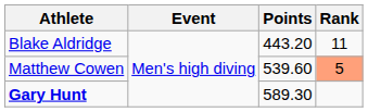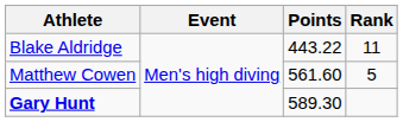Blake Aldridge | Points: 443.20 -> 443.22
Matthew Cowen | Points: 539.60 -> 561.60
Matthew Cowen | Rank: lightsalmon background -> no background
